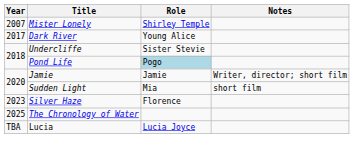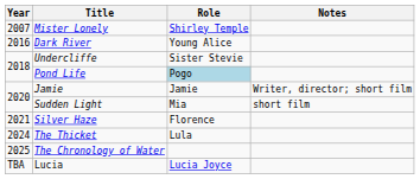Dark River | Year: 2017 -> 2016
Silver Haze | Year: 2023 -> 2021
+ row: 2024 | The Thicket | Lula
